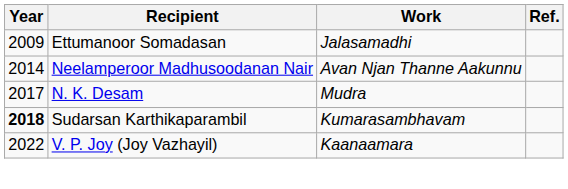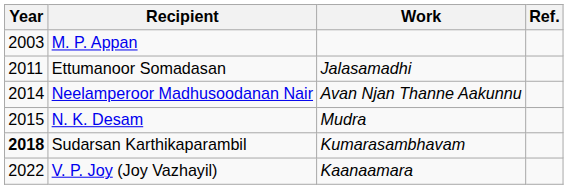+ row: 2003 | M. P. Appan
Ettumanoor Somadasan | Year: 2009 -> 2011
N. K. Desam | Year: 2017 -> 2015
